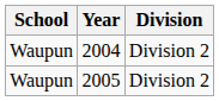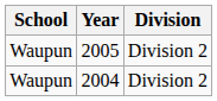rows swapped: 2004 <-> 2005
